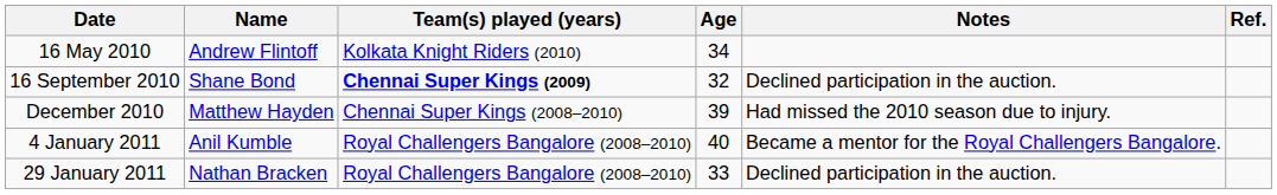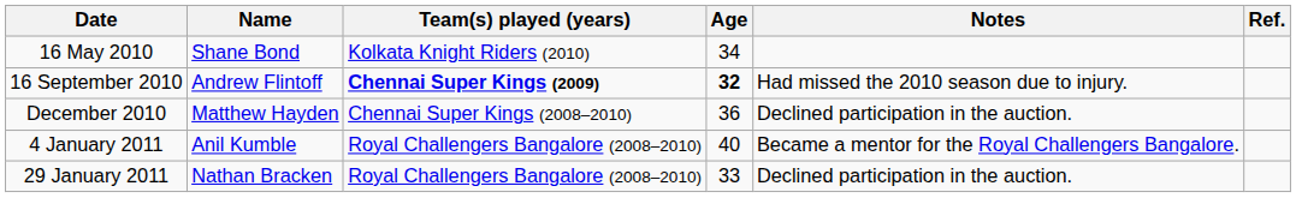16 May 2010 | Name: Andrew Flintoff -> Shane Bond
16 September 2010 | Name: Shane Bond -> Andrew Flintoff
16 September 2010 | Age: normal -> bold
16 September 2010 | Notes: Declined participation in the auction. -> Had missed the 2010 season due to injury.
December 2010 | Age: 39 -> 36
December 2010 | Notes: Had missed the 2010 season due to injury. -> Declined participation in the auction.
